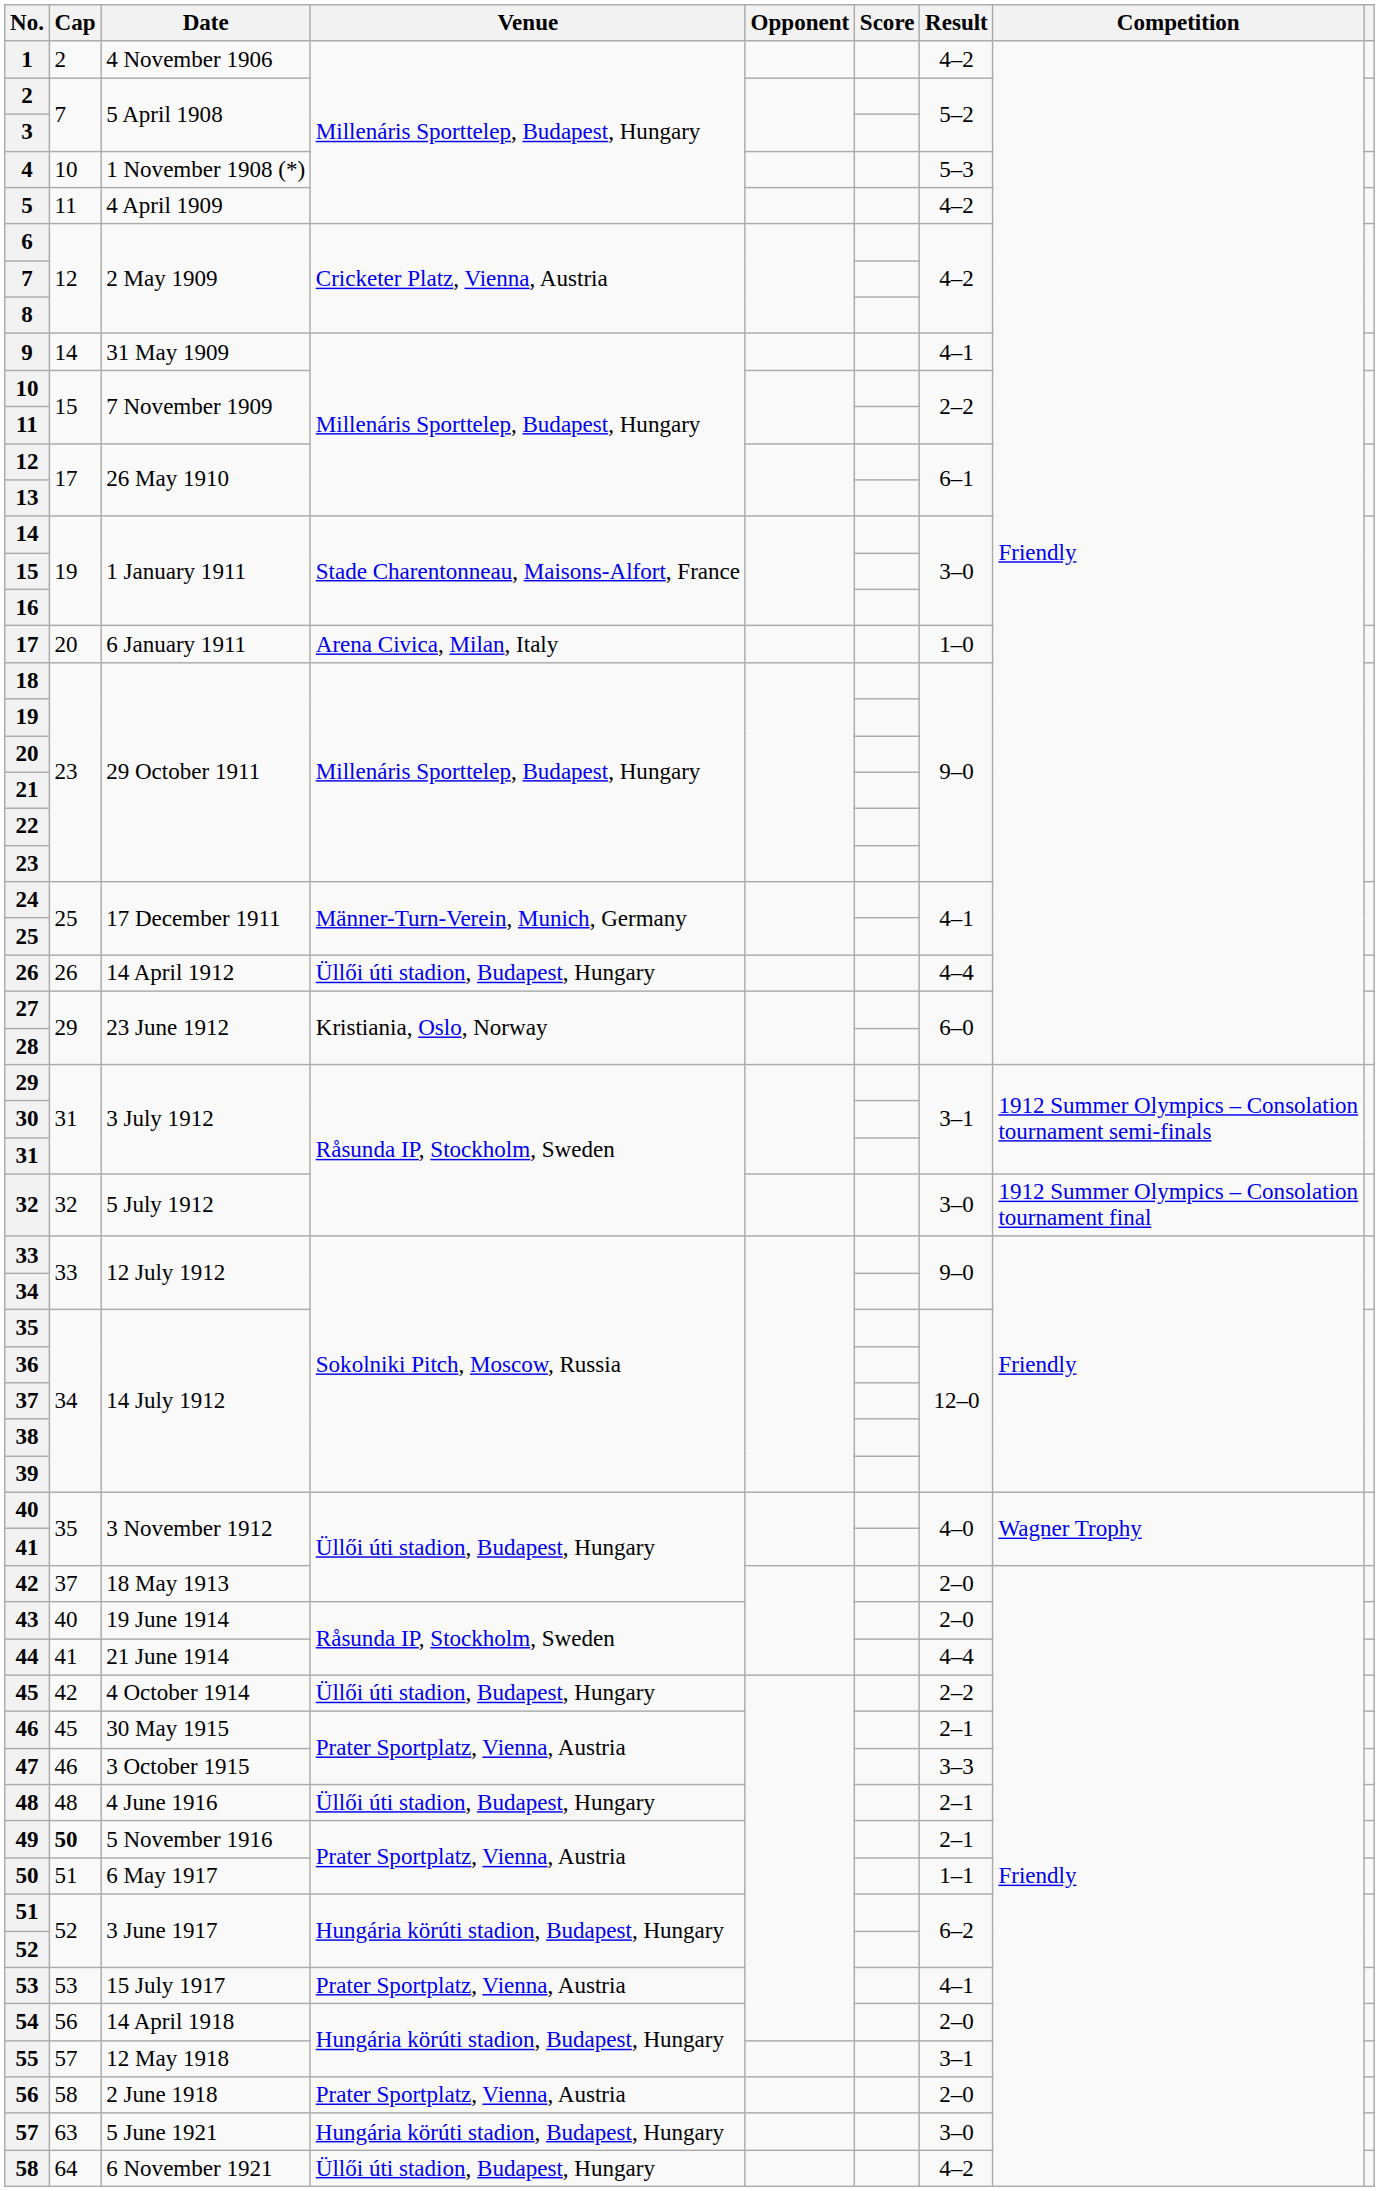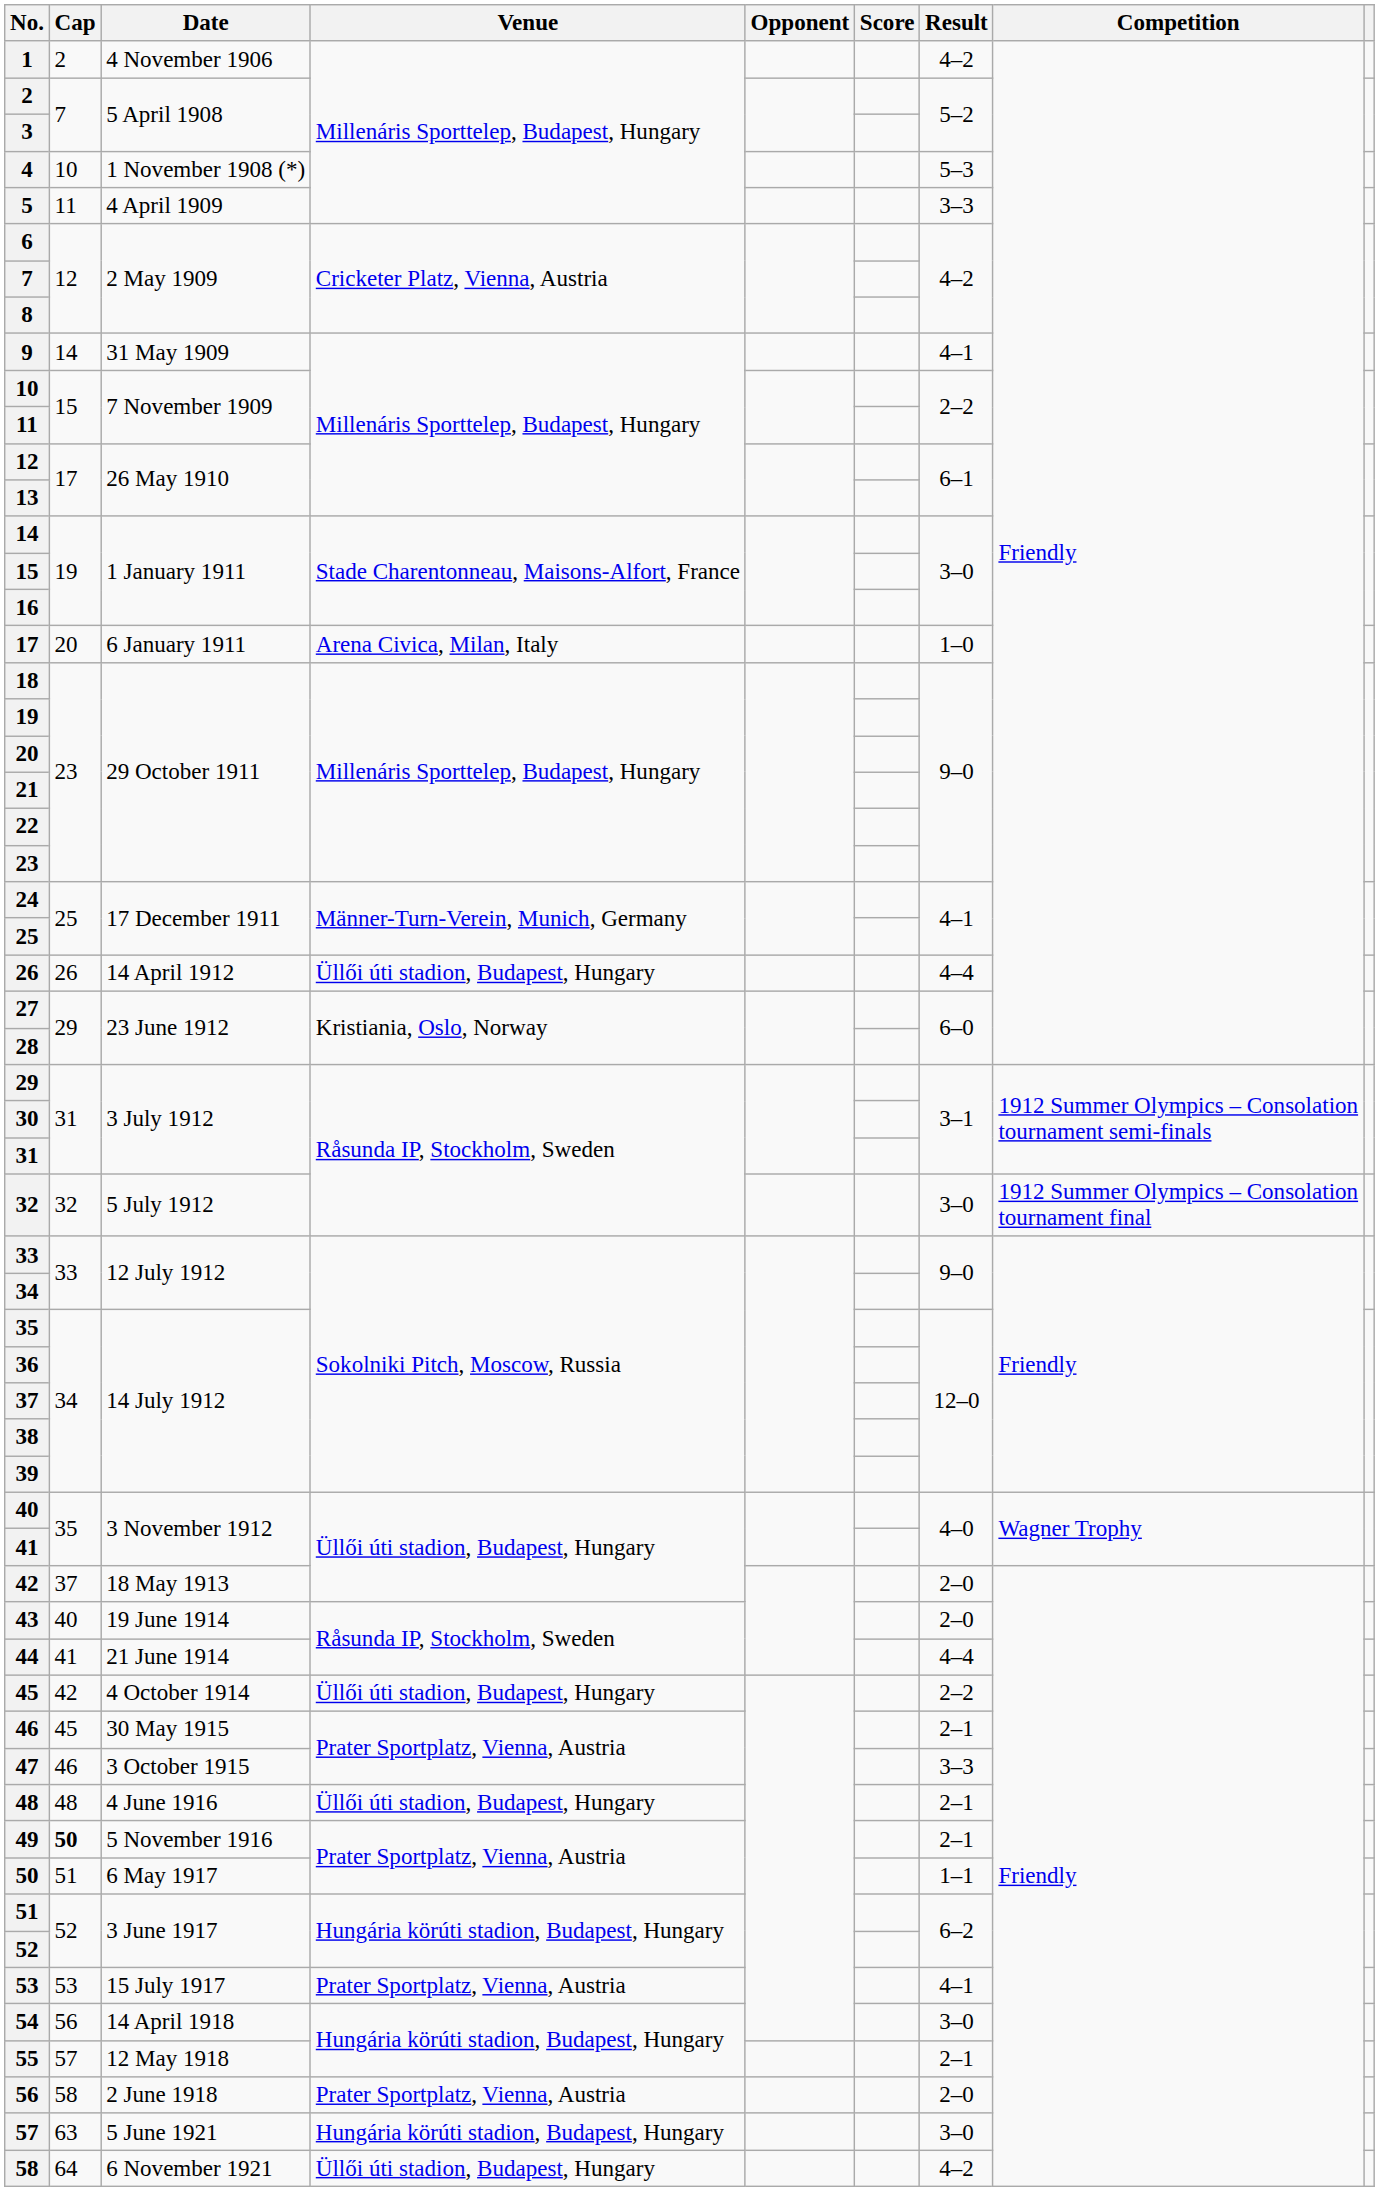5 | Result: 4–2 -> 3–3
54 | Result: 2–0 -> 3–0
55 | Result: 3–1 -> 2–1
